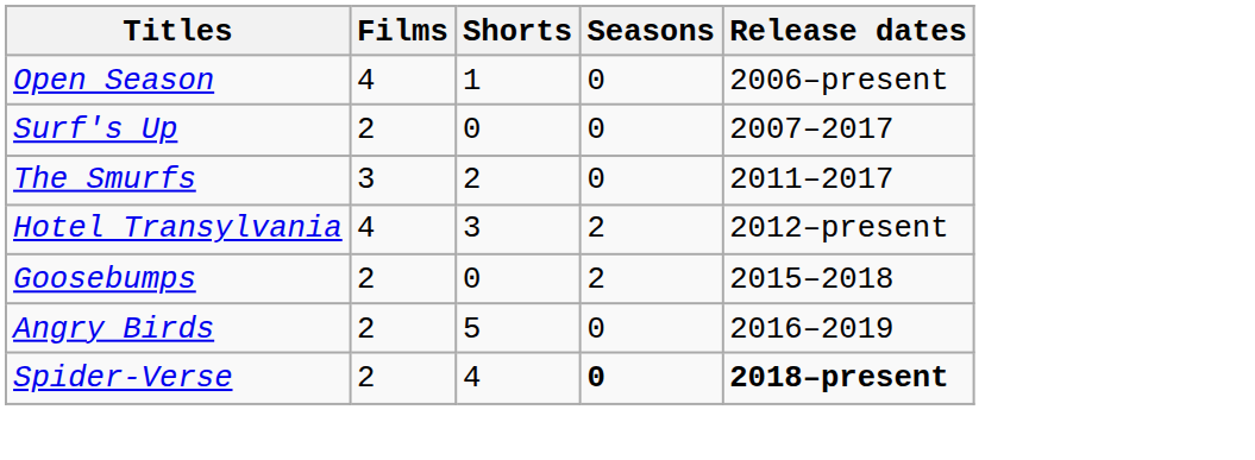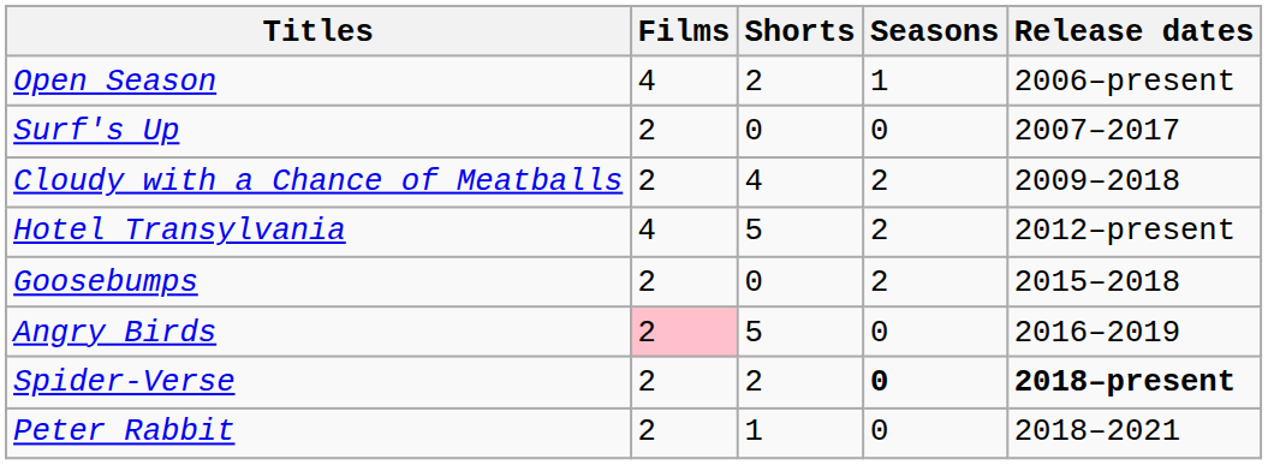Open Season | Shorts: 1 -> 2
Open Season | Seasons: 0 -> 1
+ row: Cloudy with a Chance of Meatballs | 2 | 4 | 2 | 2009–2018
- row: The Smurfs | 3 | 2 | 0 | 2011–2017
Hotel Transylvania | Shorts: 3 -> 5
Angry Birds | Films: no background -> pink background
Spider-Verse | Shorts: 4 -> 2
+ row: Peter Rabbit | 2 | 1 | 0 | 2018–2021
